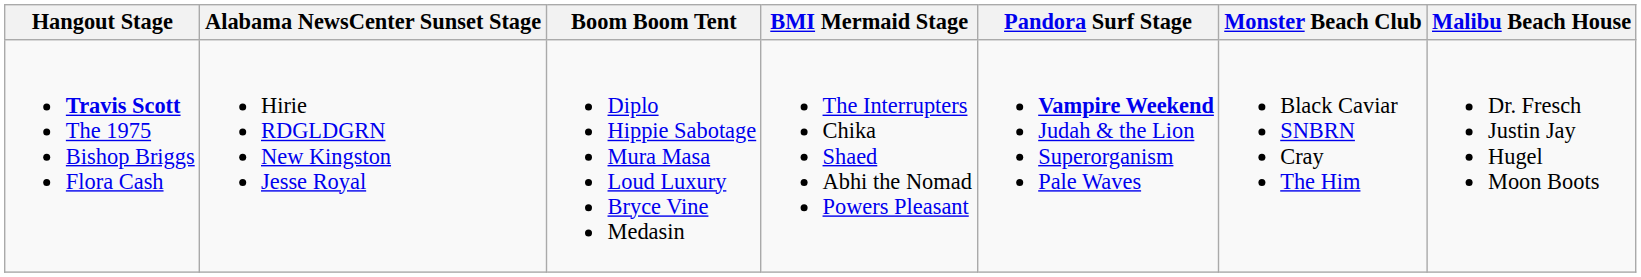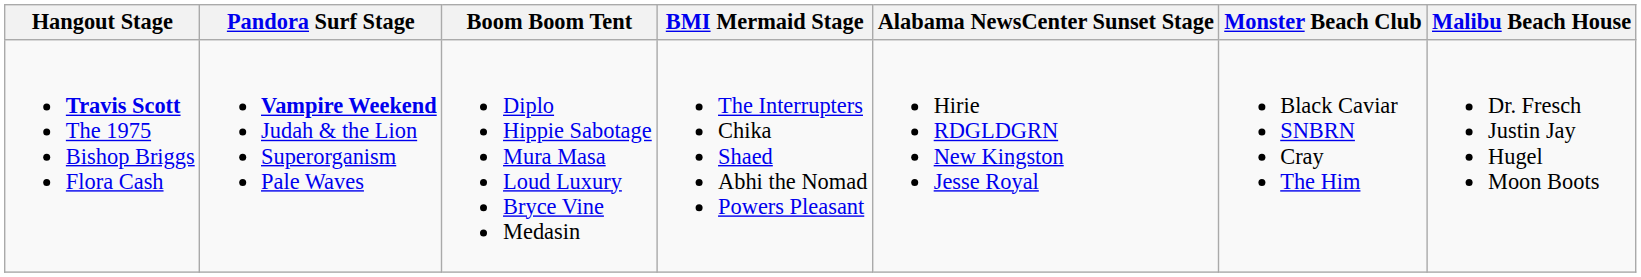columns swapped: Pandora Surf Stage <-> Alabama NewsCenter Sunset Stage
